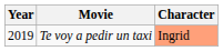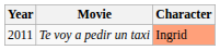Te voy a pedir un taxi | Year: 2019 -> 2011
